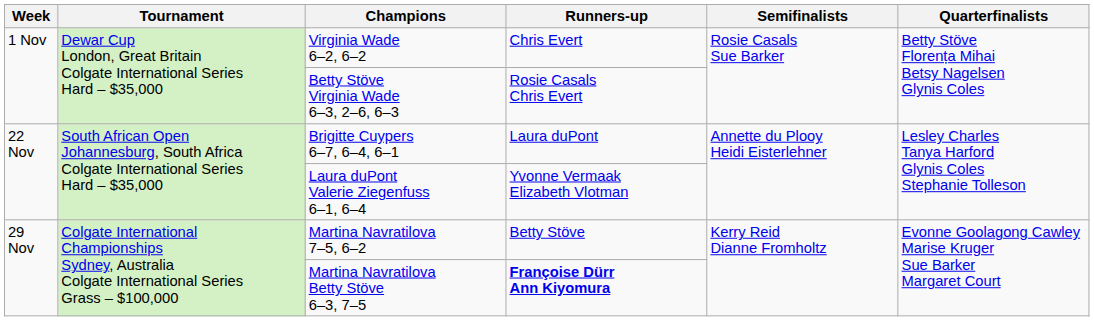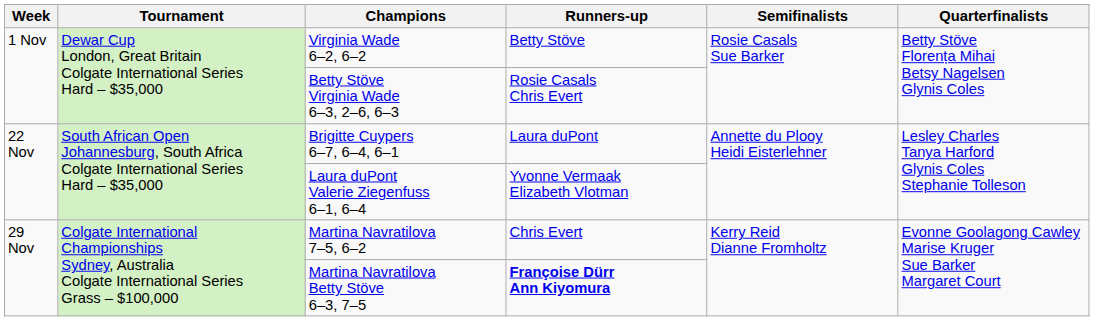Virginia Wade 6–2, 6–2 | Runners-up: Chris Evert -> Betty Stöve
Martina Navratilova 7–5, 6–2 | Runners-up: Betty Stöve -> Chris Evert
